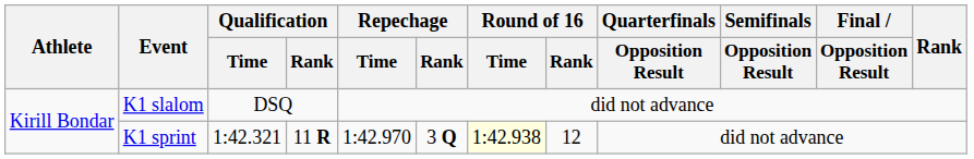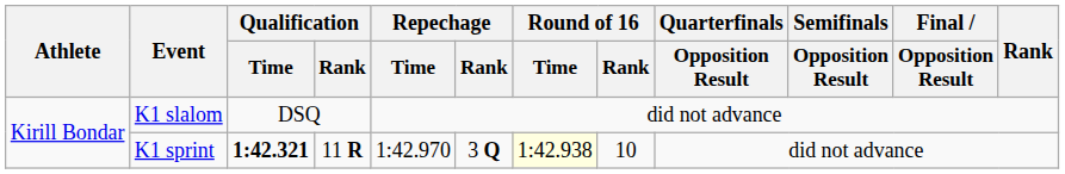K1 sprint | Qualification / Time: normal -> bold
K1 sprint | Round of 16 / Rank: 12 -> 10
